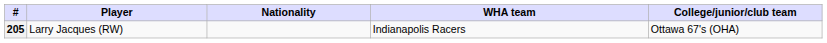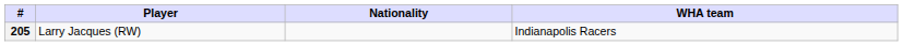- column: College/junior/club team | Ottawa 67's (OHA)
